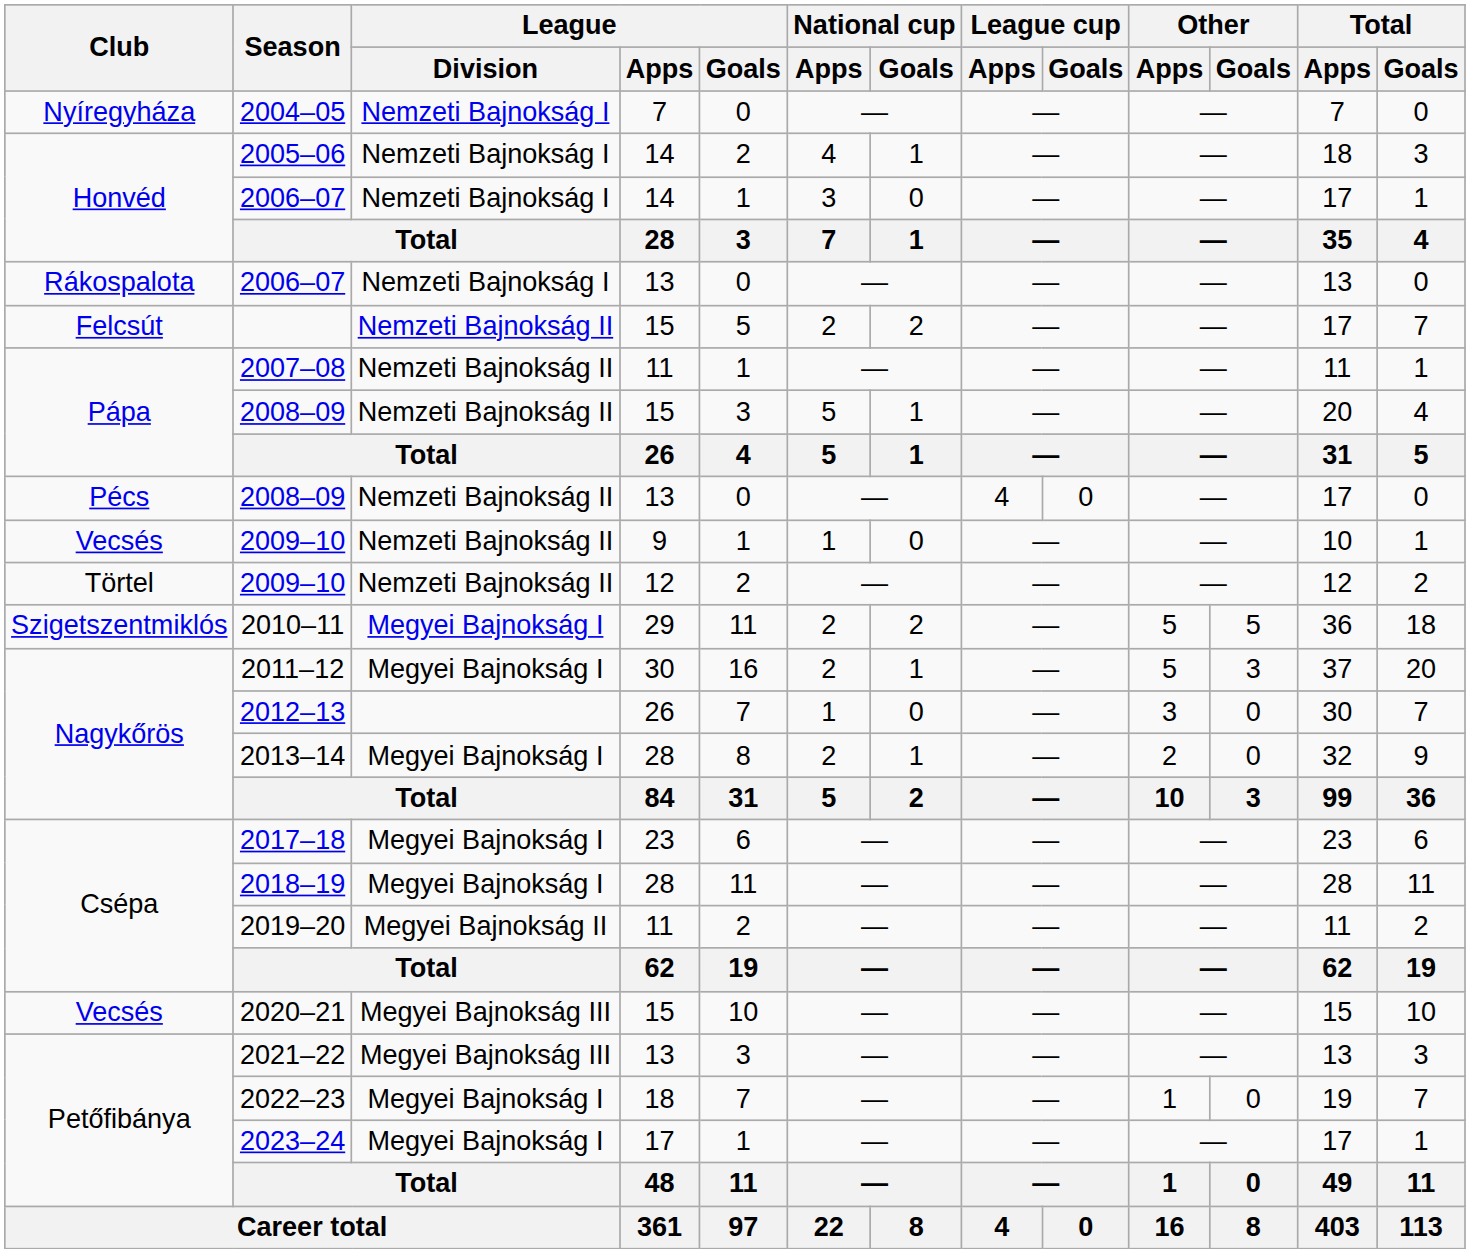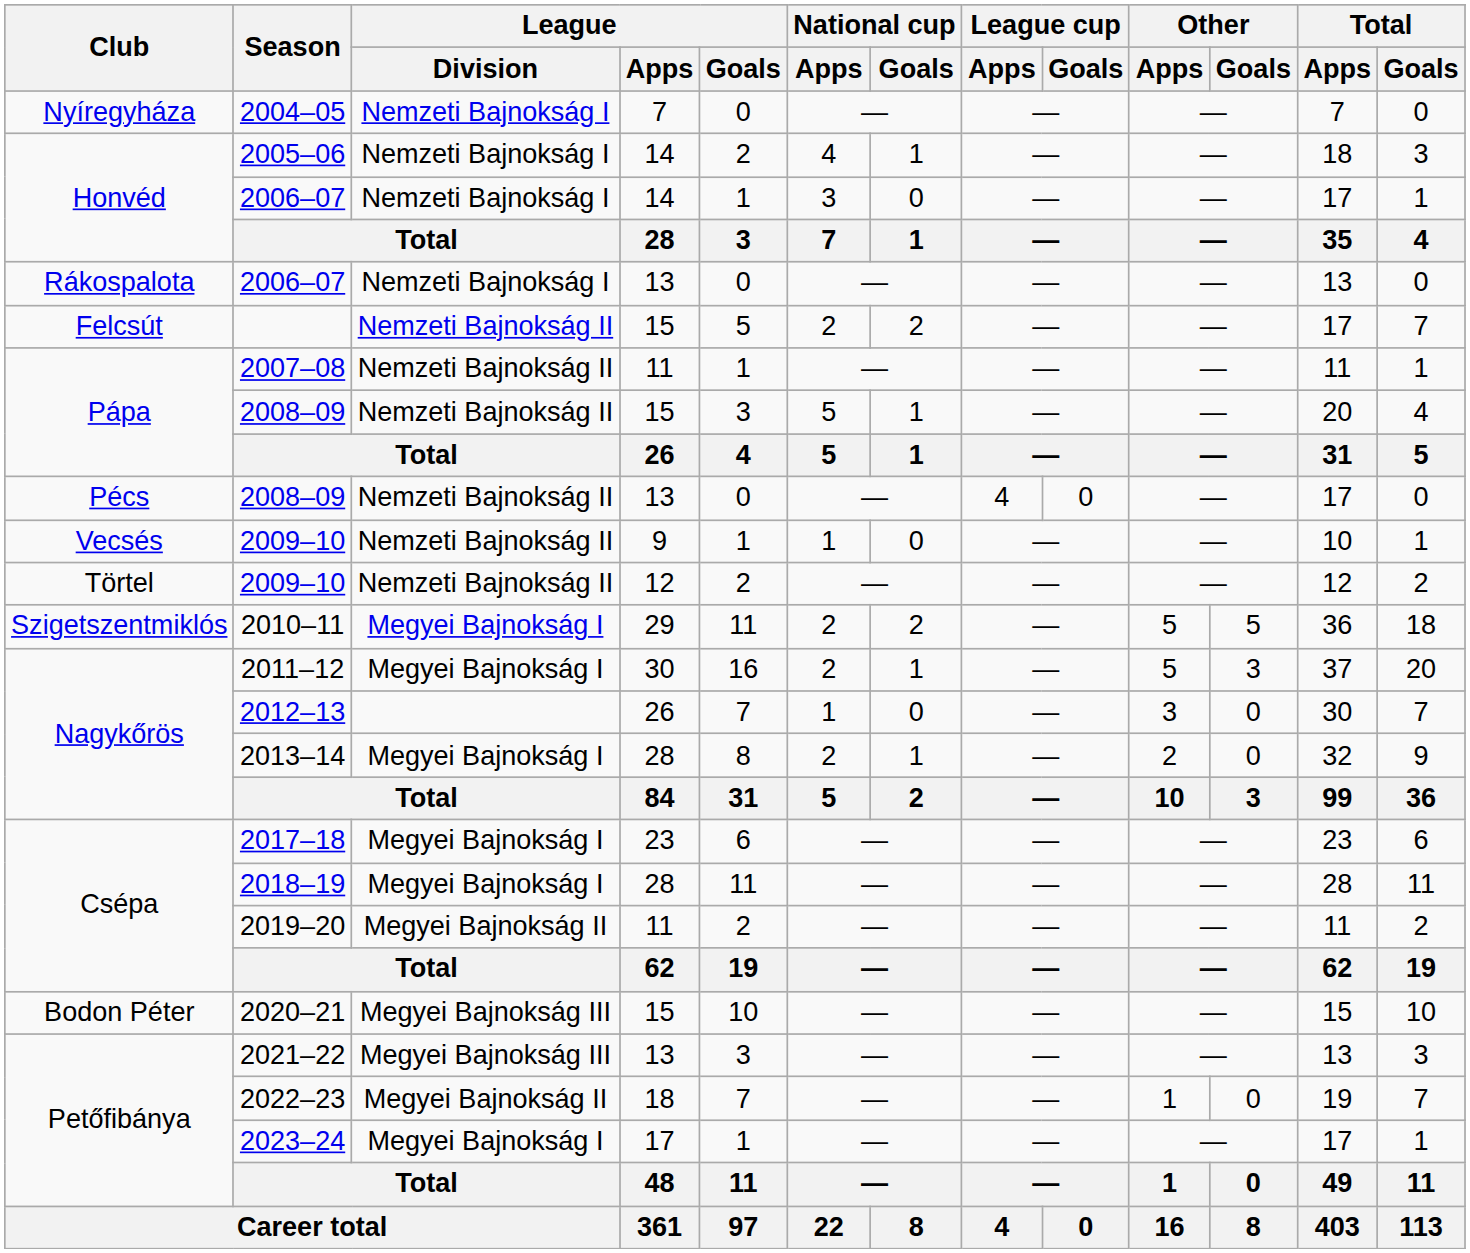2020–21 | Club: Vecsés -> Bodon Péter
2022–23 | League / Division: Megyei Bajnokság I -> Megyei Bajnokság II
